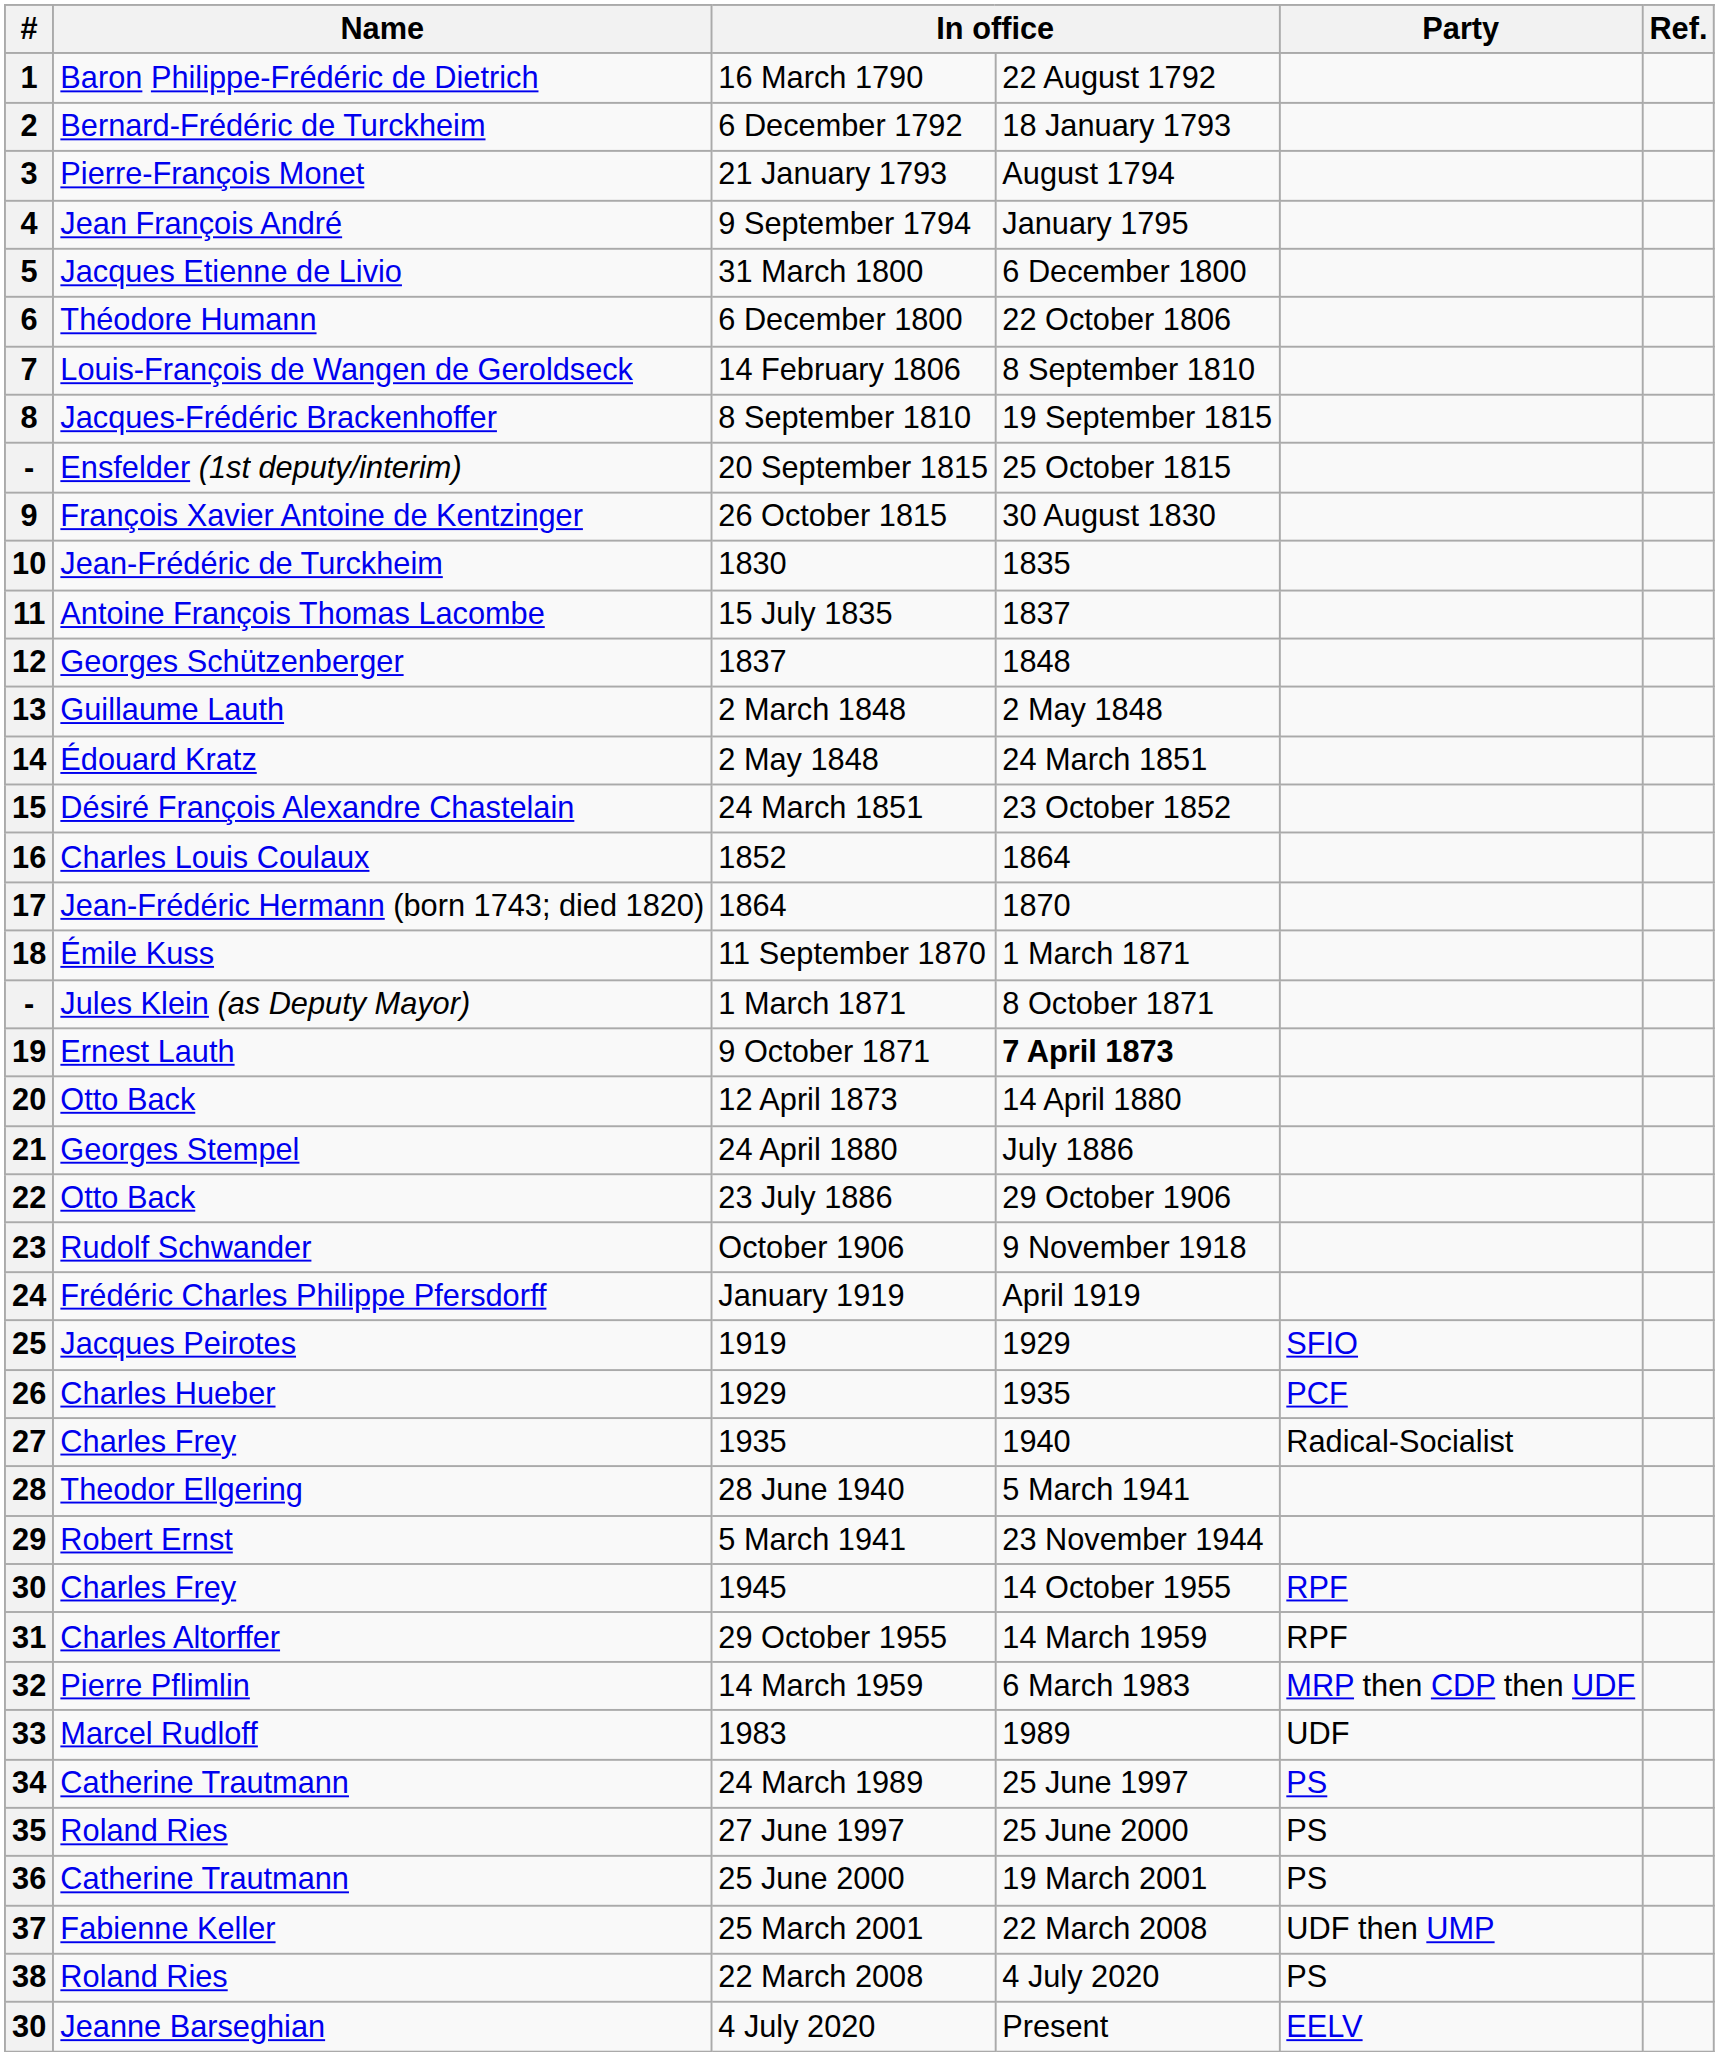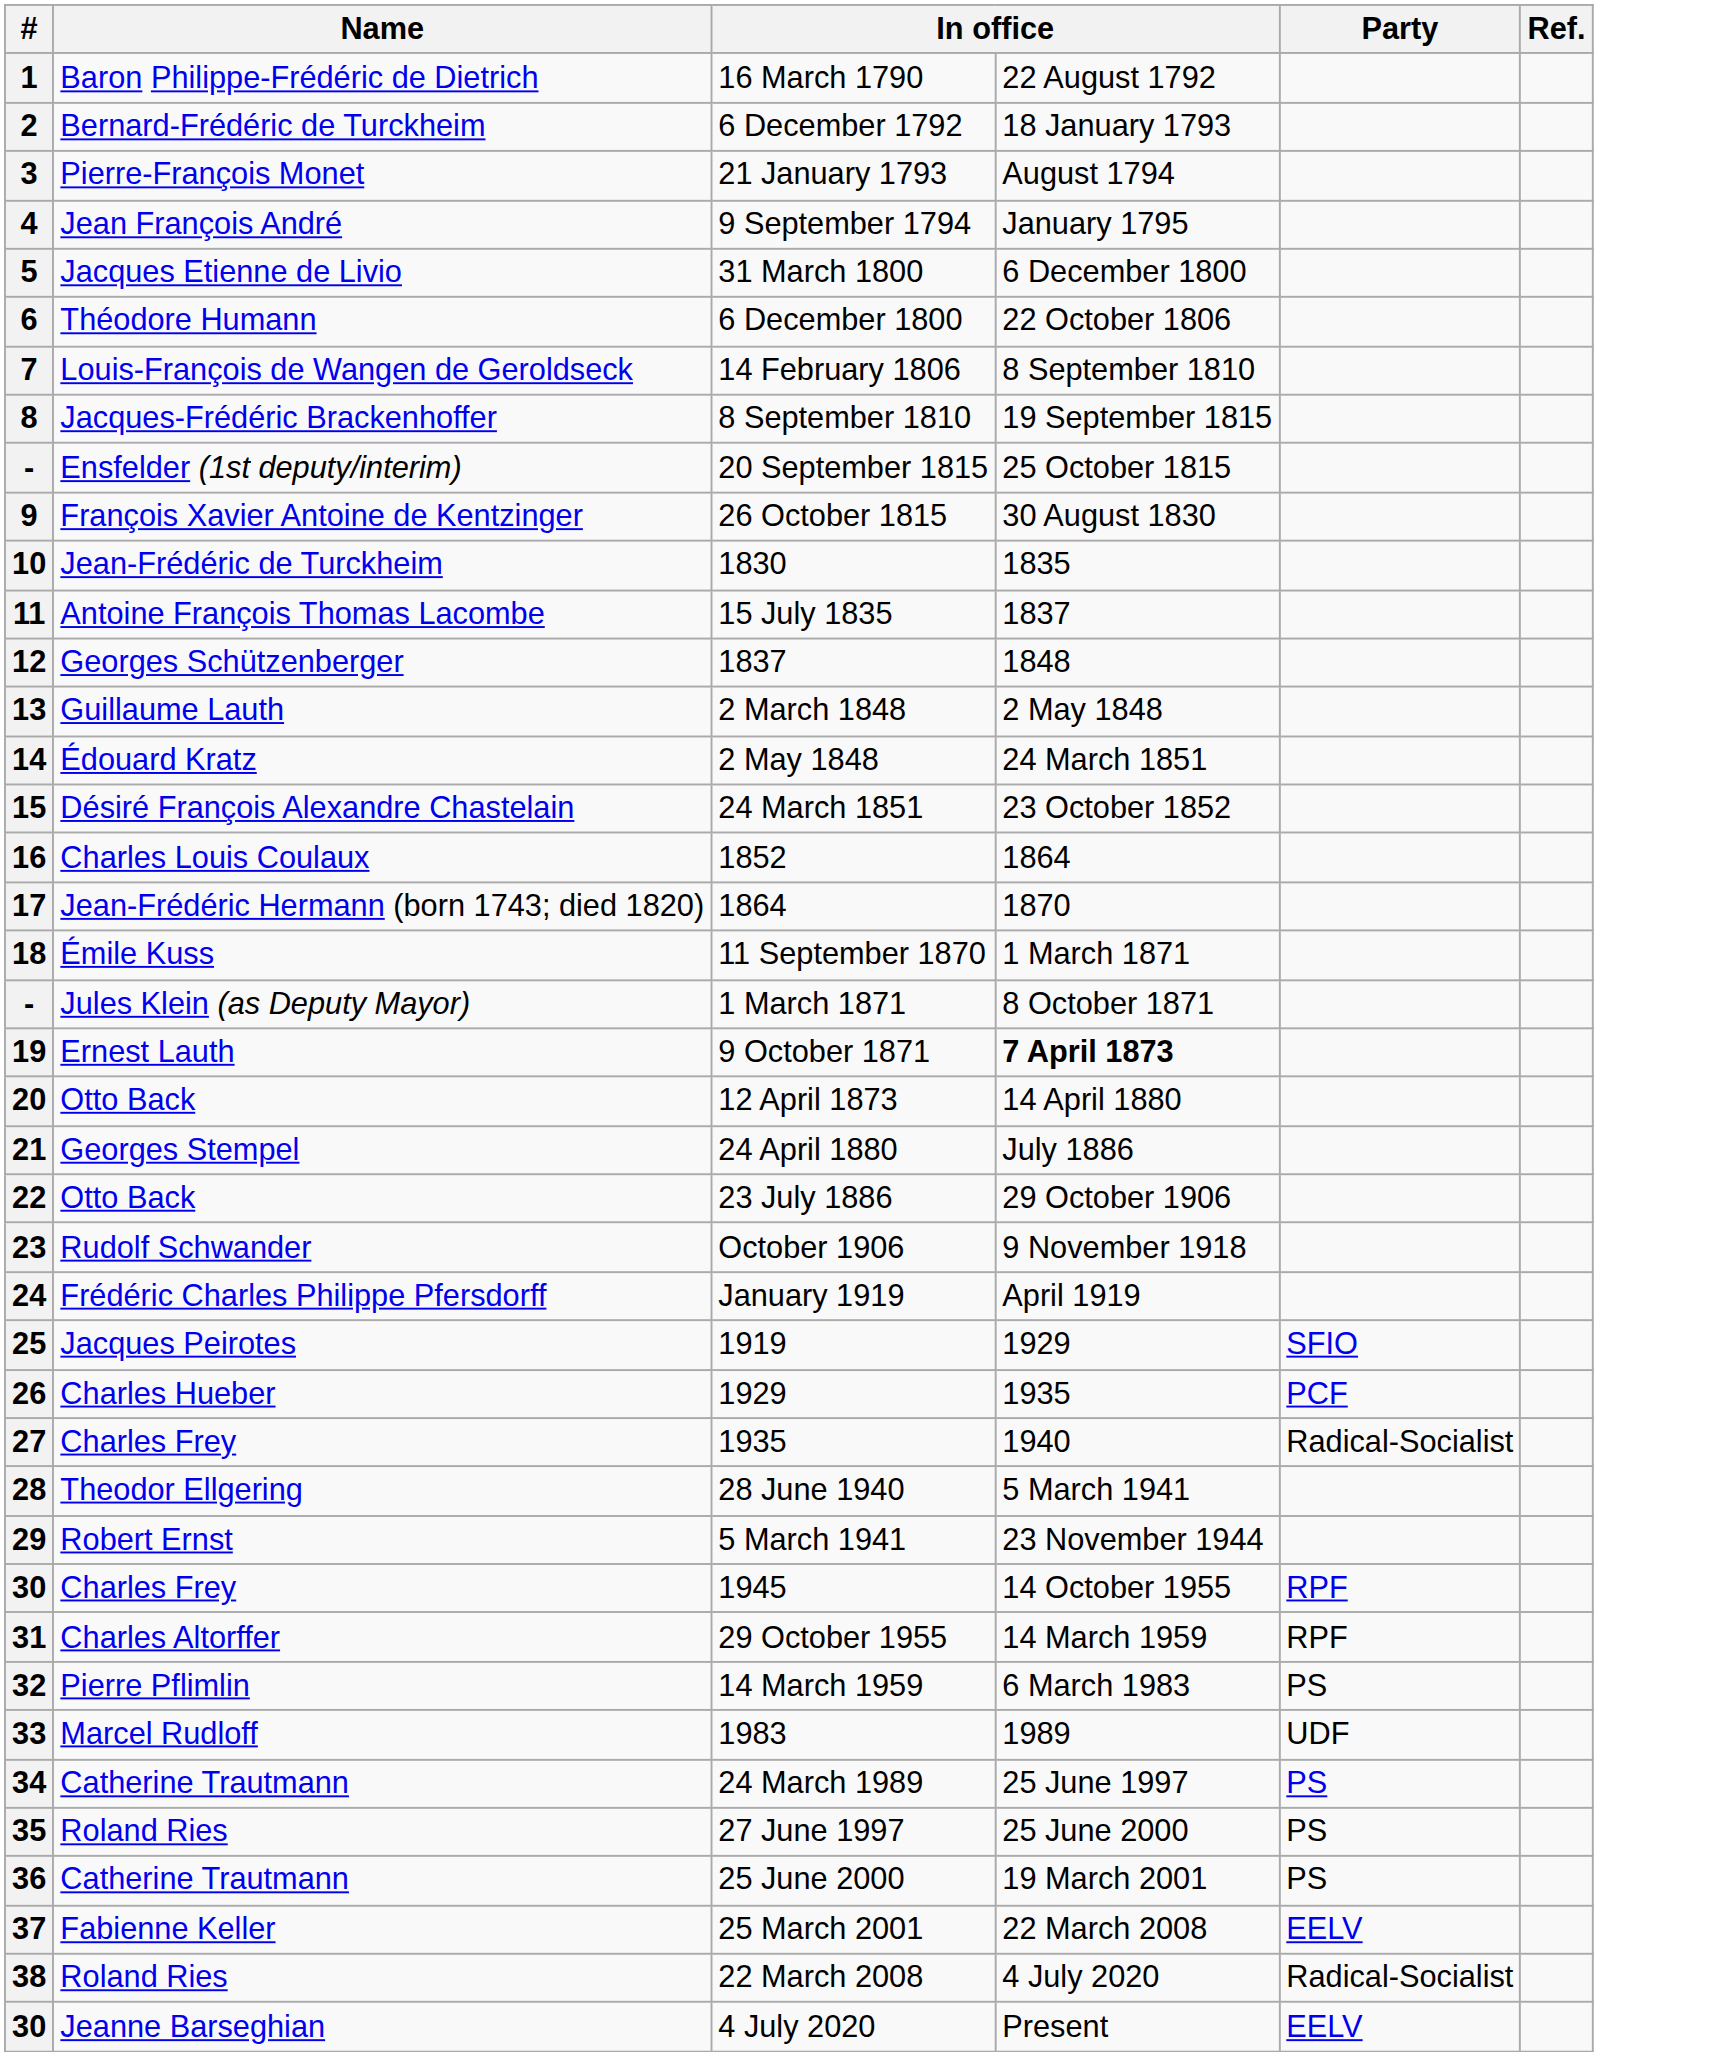32 | Party: MRP then CDP then UDF -> PS
37 | Party: UDF then UMP -> EELV
38 | Party: PS -> Radical-Socialist
